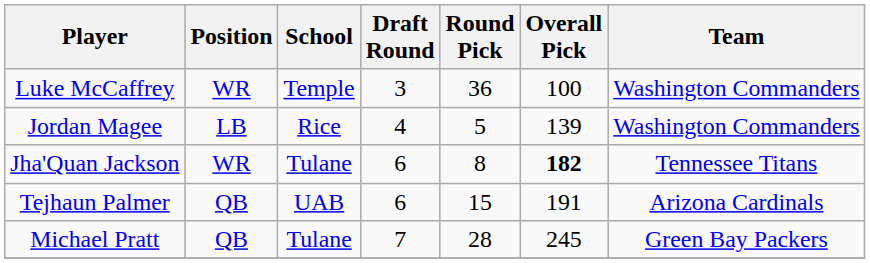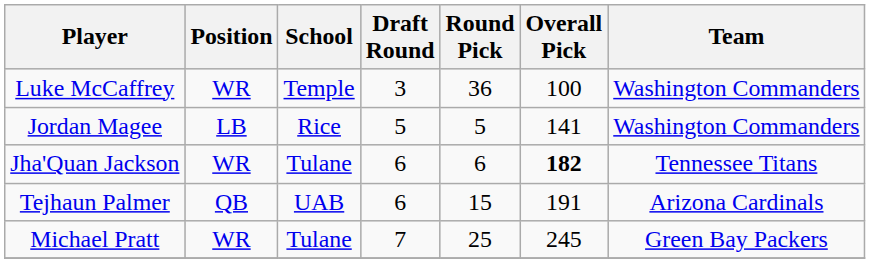Jordan Magee | Draft Round: 4 -> 5
Jordan Magee | Overall Pick: 139 -> 141
Jha'Quan Jackson | Round Pick: 8 -> 6
Michael Pratt | Position: QB -> WR
Michael Pratt | Round Pick: 28 -> 25
